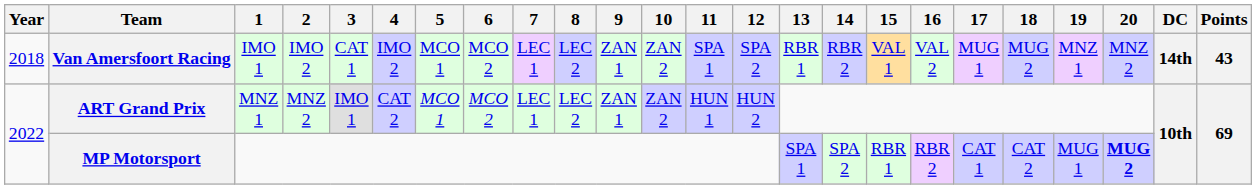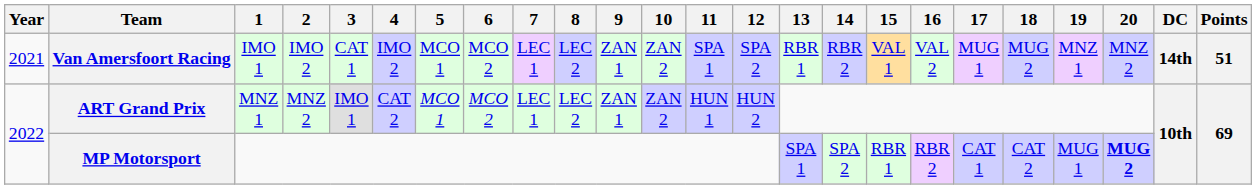Van Amersfoort Racing | Year: 2018 -> 2021
Van Amersfoort Racing | Points: 43 -> 51
